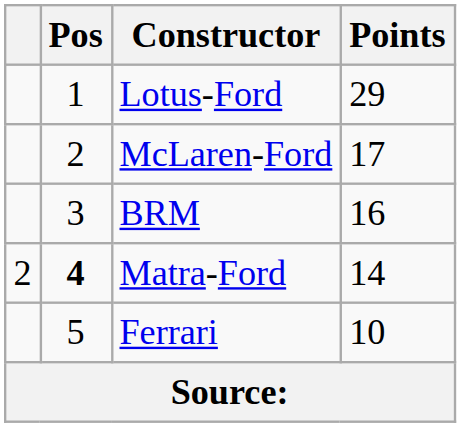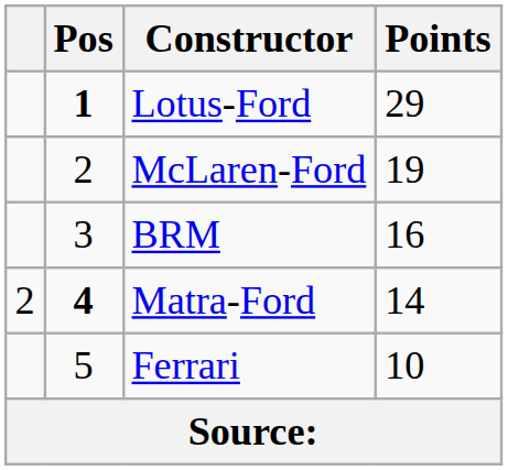Lotus-Ford | Pos: normal -> bold
McLaren-Ford | Points: 17 -> 19
